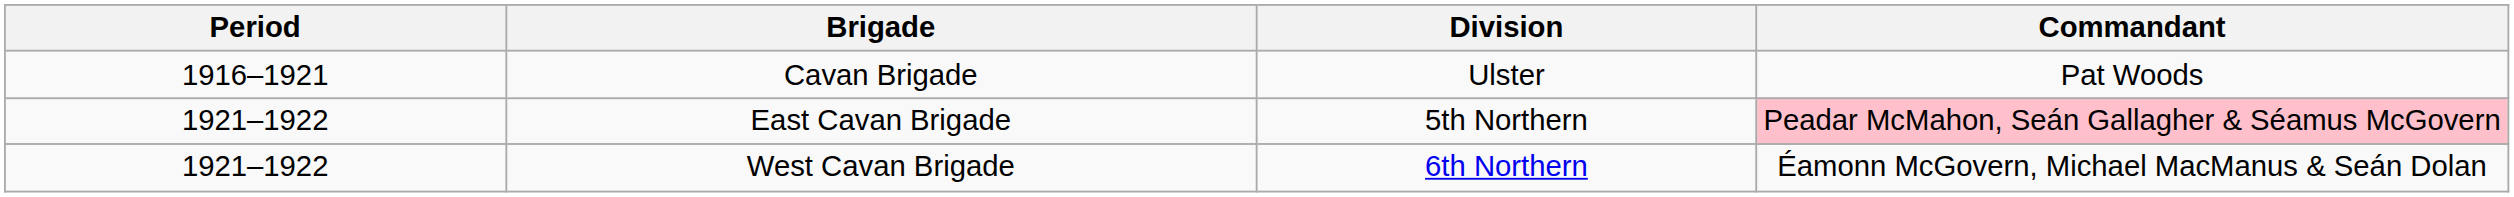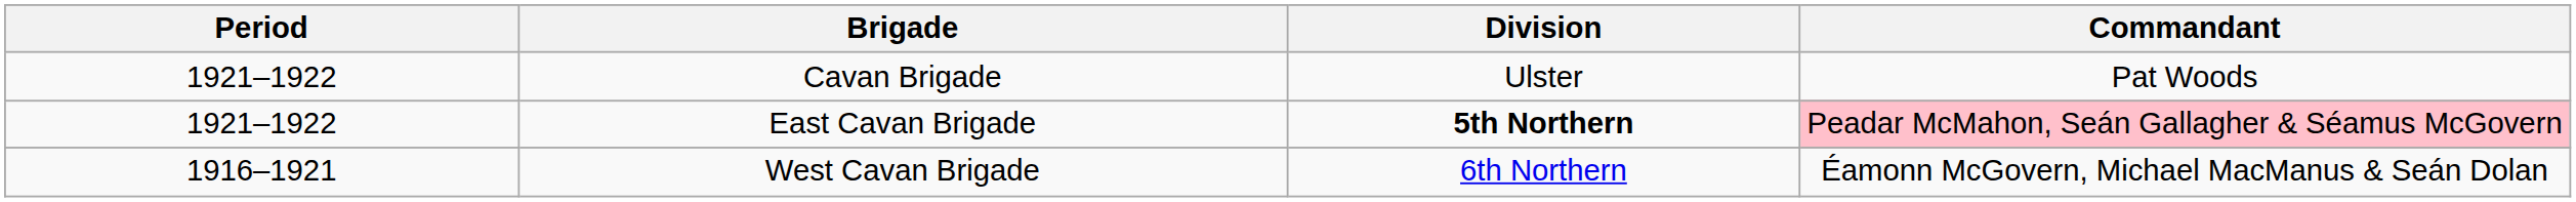Cavan Brigade | Period: 1916–1921 -> 1921–1922
East Cavan Brigade | Division: normal -> bold
West Cavan Brigade | Period: 1921–1922 -> 1916–1921
